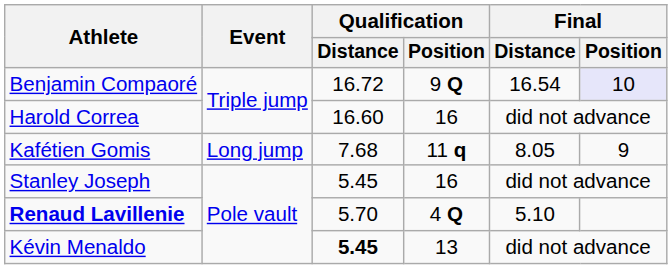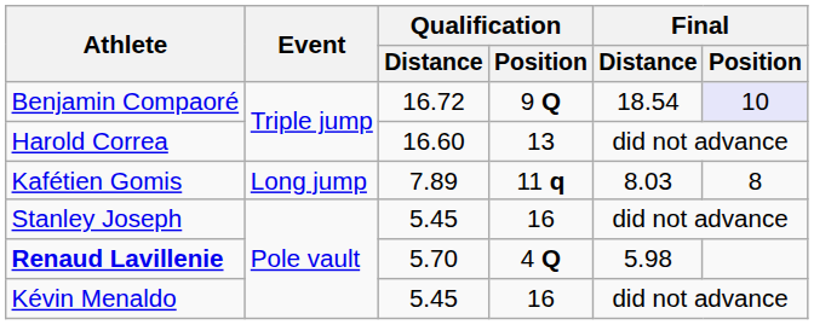Benjamin Compaoré | Final / Distance: 16.54 -> 18.54
Harold Correa | Qualification / Position: 16 -> 13
Kafétien Gomis | Qualification / Distance: 7.68 -> 7.89
Kafétien Gomis | Final / Distance: 8.05 -> 8.03
Kafétien Gomis | Final / Position: 9 -> 8
Renaud Lavillenie | Final / Distance: 5.10 -> 5.98
Kévin Menaldo | Qualification / Distance: bold -> normal
Kévin Menaldo | Qualification / Position: 13 -> 16
